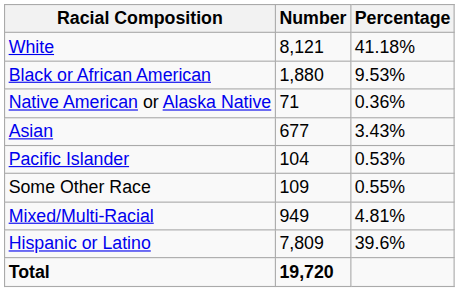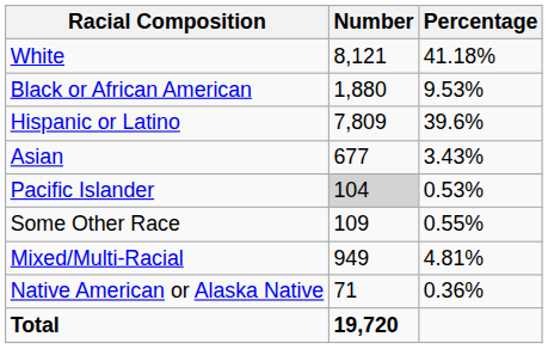rows swapped: Native American or Alaska Native <-> Hispanic or Latino
Pacific Islander | Number: no background -> lightgrey background
